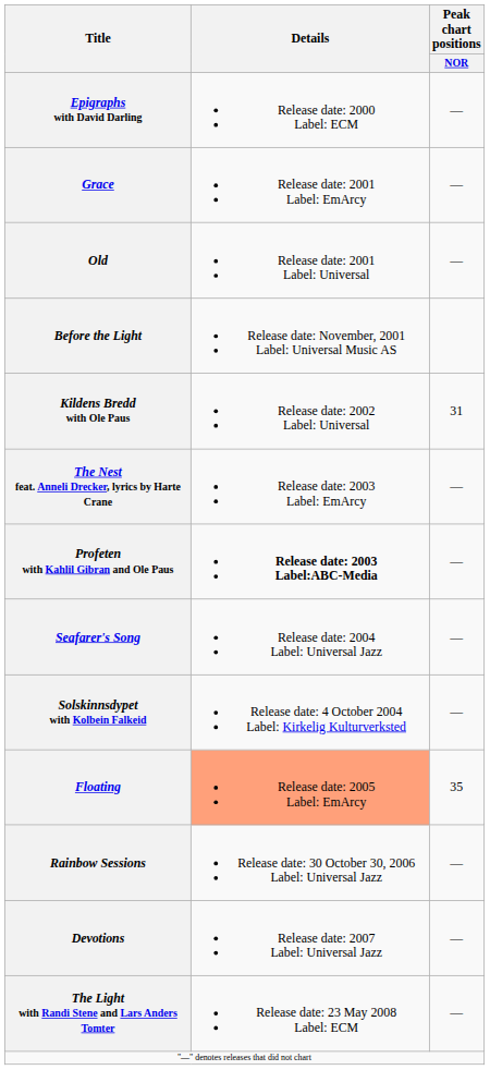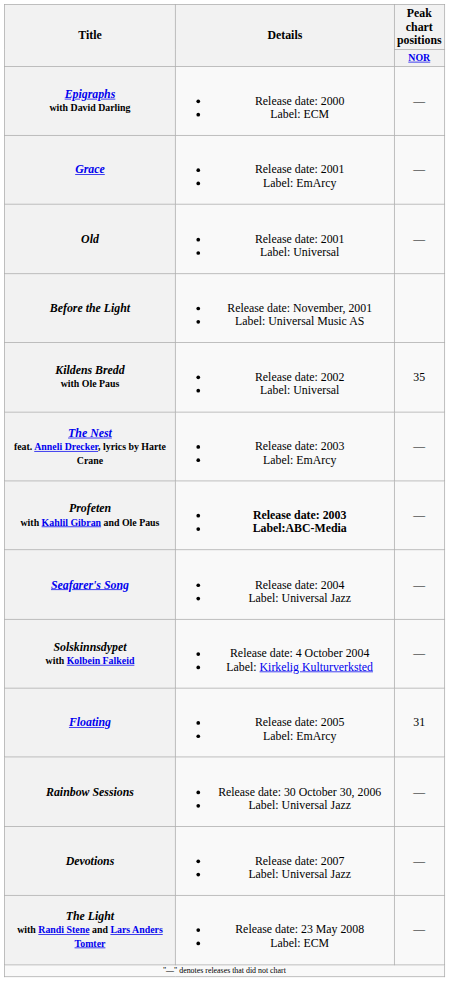Kildens Bredd with Ole Paus | Peak chart positions / NOR: 31 -> 35
Floating | Details: lightsalmon background -> no background
Floating | Peak chart positions / NOR: 35 -> 31
